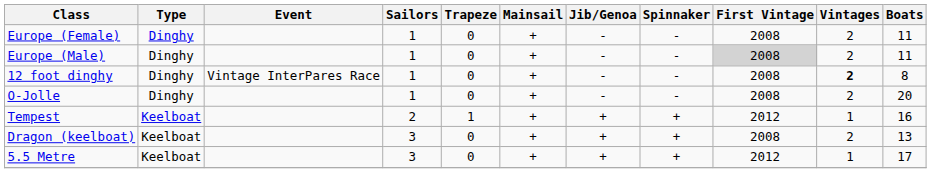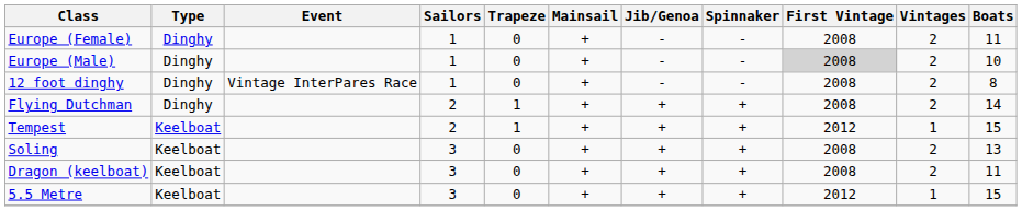Europe (Male) | Boats: 11 -> 10
12 foot dinghy | Vintages: bold -> normal
- row: O-Jolle | Dinghy | 1 | 0 | + | - | - | 2008 | 2 | 20
+ row: Flying Dutchman | Dinghy | 2 | 1 | + | + | + | 2008 | 2 | 14
Tempest | Boats: 16 -> 15
+ row: Soling | Keelboat | 3 | 0 | + | + | + | 2008 | 2 | 13
Dragon (keelboat) | Boats: 13 -> 11
5.5 Metre | Boats: 17 -> 15
